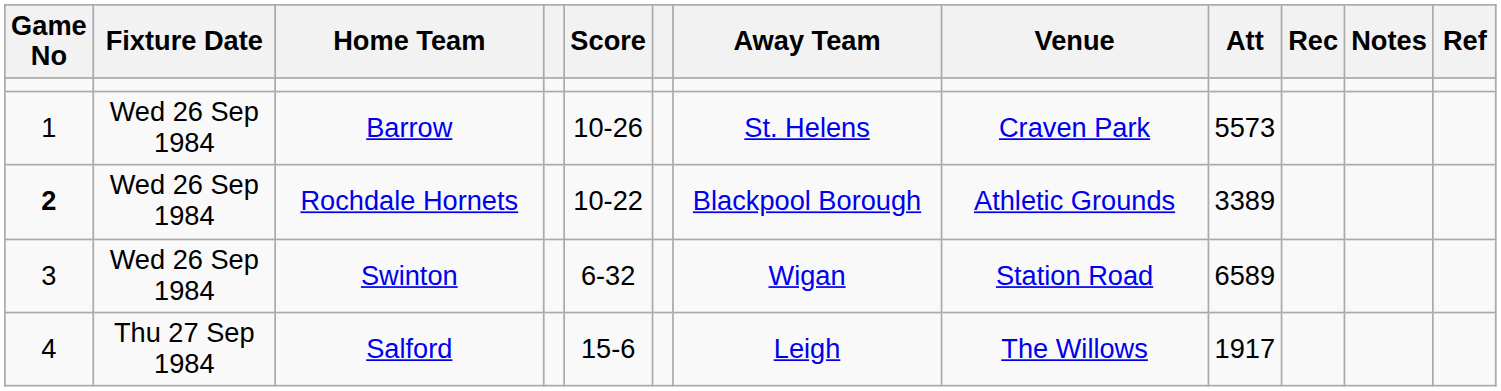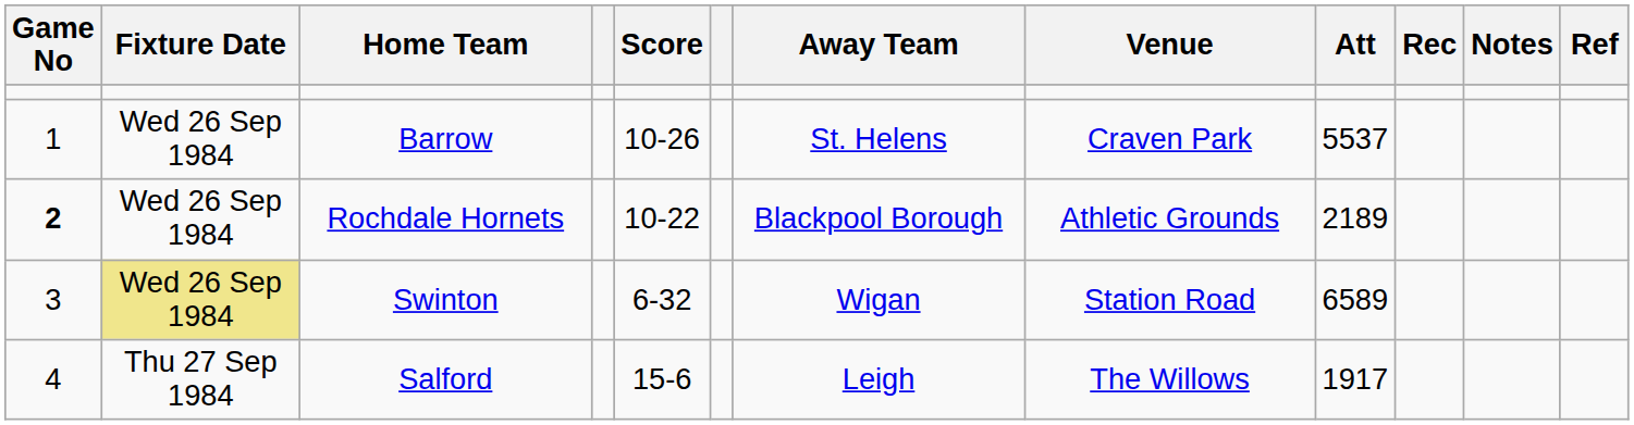Barrow | Att: 5573 -> 5537
Rochdale Hornets | Att: 3389 -> 2189
Swinton | Fixture Date: no background -> khaki background
